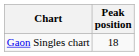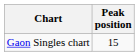Gaon Singles chart | Peak position: 18 -> 15
